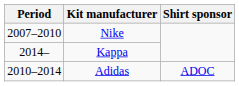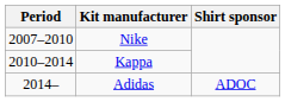Kappa | Period: 2014– -> 2010–2014
Adidas | Period: 2010–2014 -> 2014–
